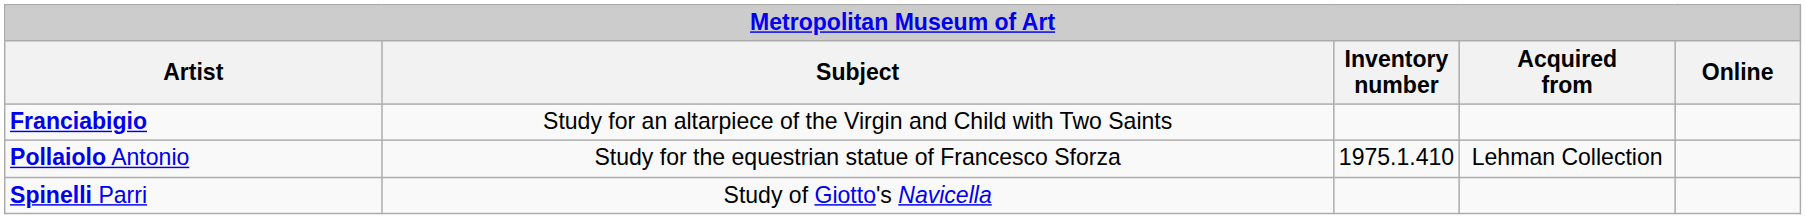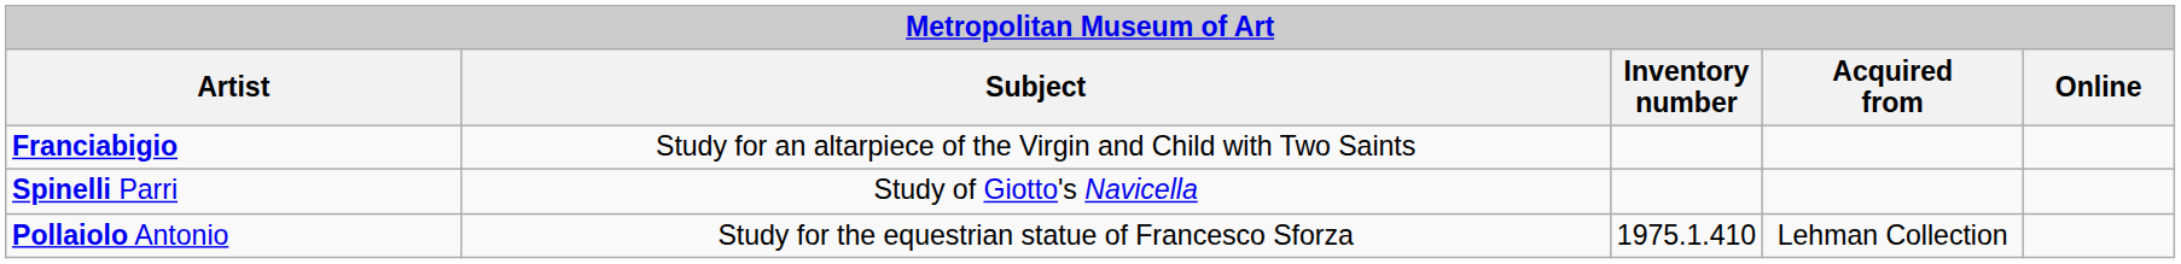rows swapped: Pollaiolo Antonio <-> Spinelli Parri
